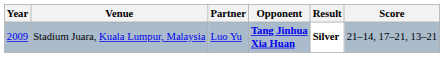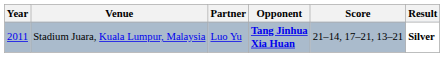columns swapped: Score <-> Result
Stadium Juara, Kuala Lumpur, Malaysia | Year: 2009 -> 2011
